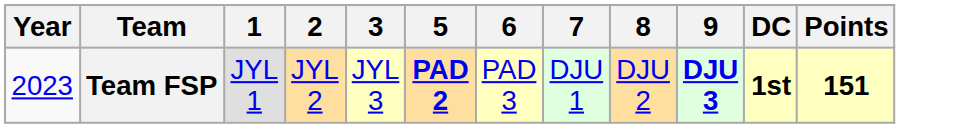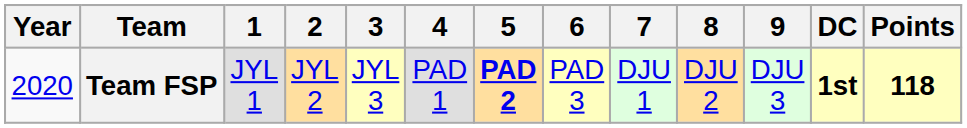+ column: 4 | PAD 1
Team FSP | Year: 2023 -> 2020
Team FSP | 9: bold -> normal
Team FSP | Points: 151 -> 118
